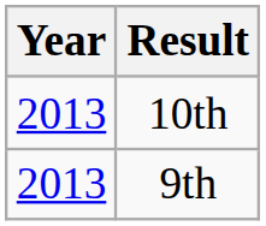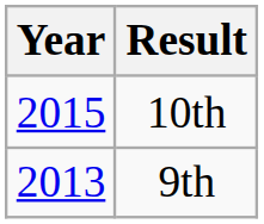10th | Year: 2013 -> 2015
